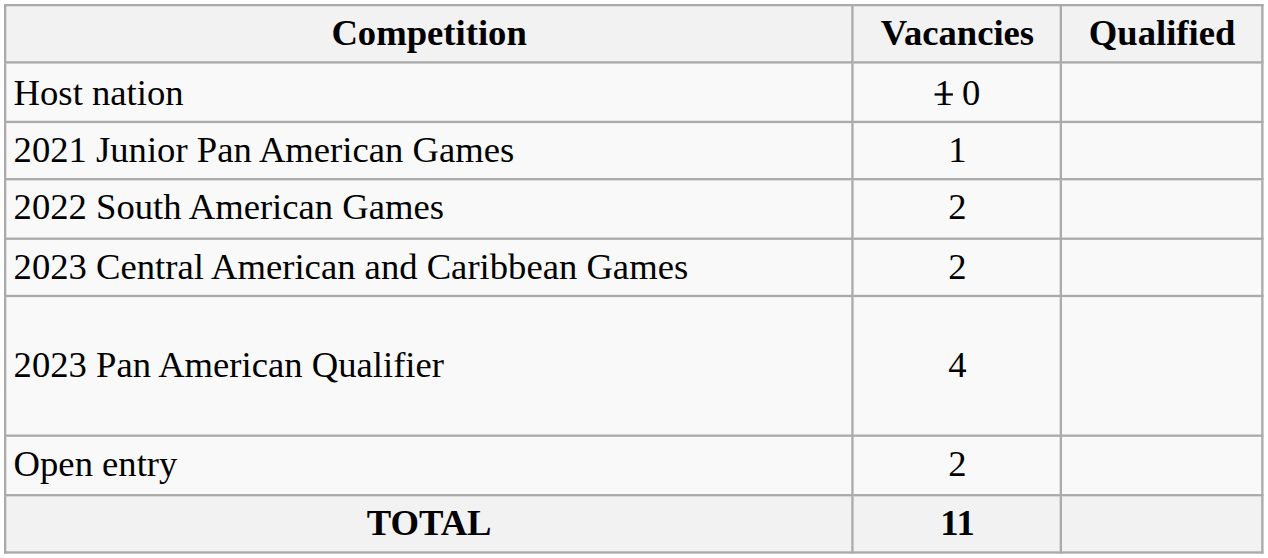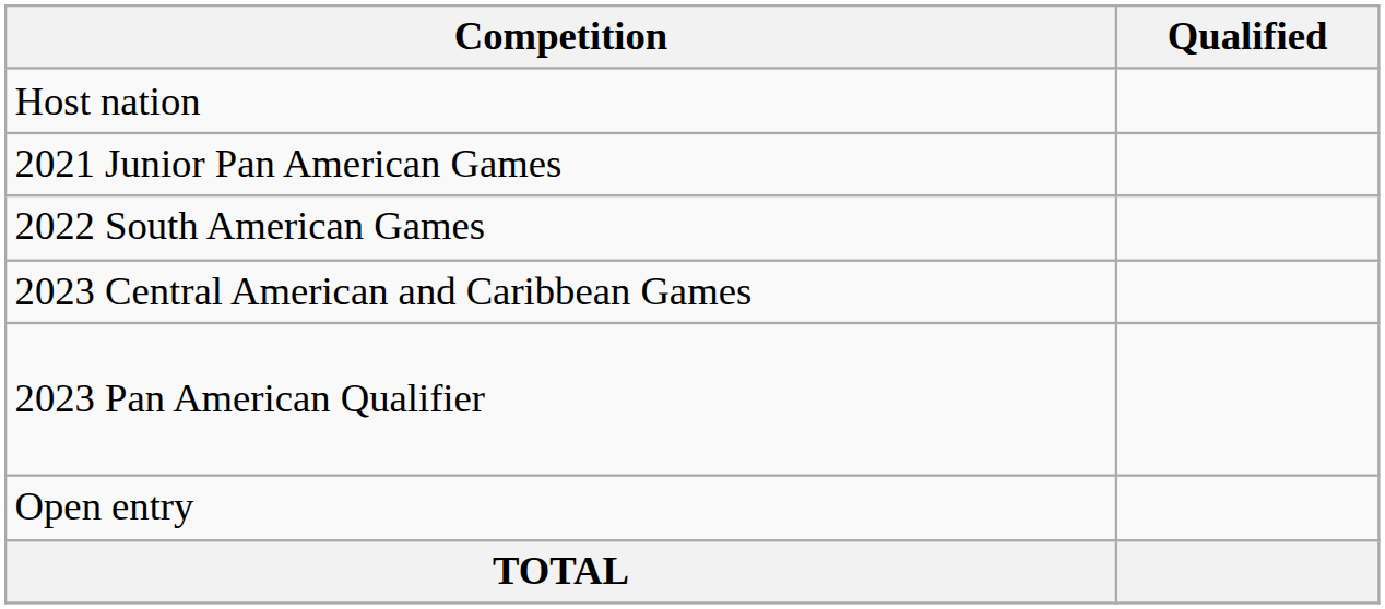- column: Vacancies | 1 0 | 1 | 2 | 2 | 4 | 2 | 11
